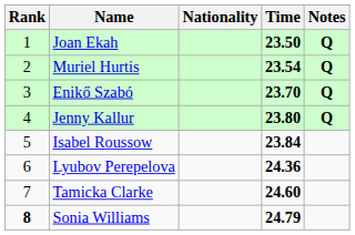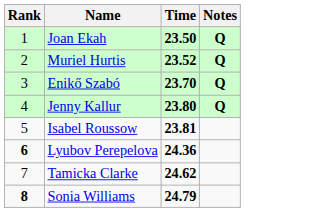- column: Nationality
Muriel Hurtis | Time: 23.54 -> 23.52
Isabel Roussow | Time: 23.84 -> 23.81
Lyubov Perepelova | Rank: normal -> bold
Tamicka Clarke | Time: 24.60 -> 24.62
